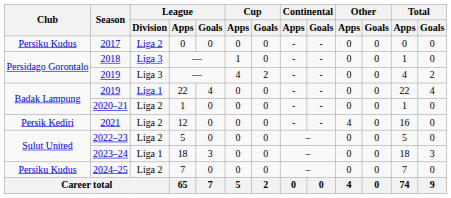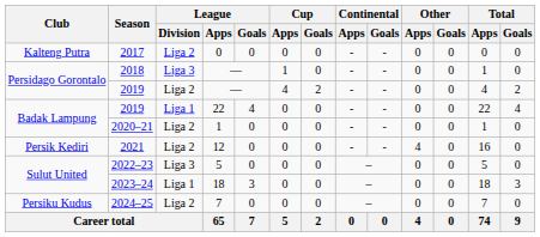2017 | Club: Persiku Kudus -> Kalteng Putra
2019 / — | League / Division: Liga 3 -> Liga 2
2022–23 | League / Division: Liga 2 -> Liga 3
